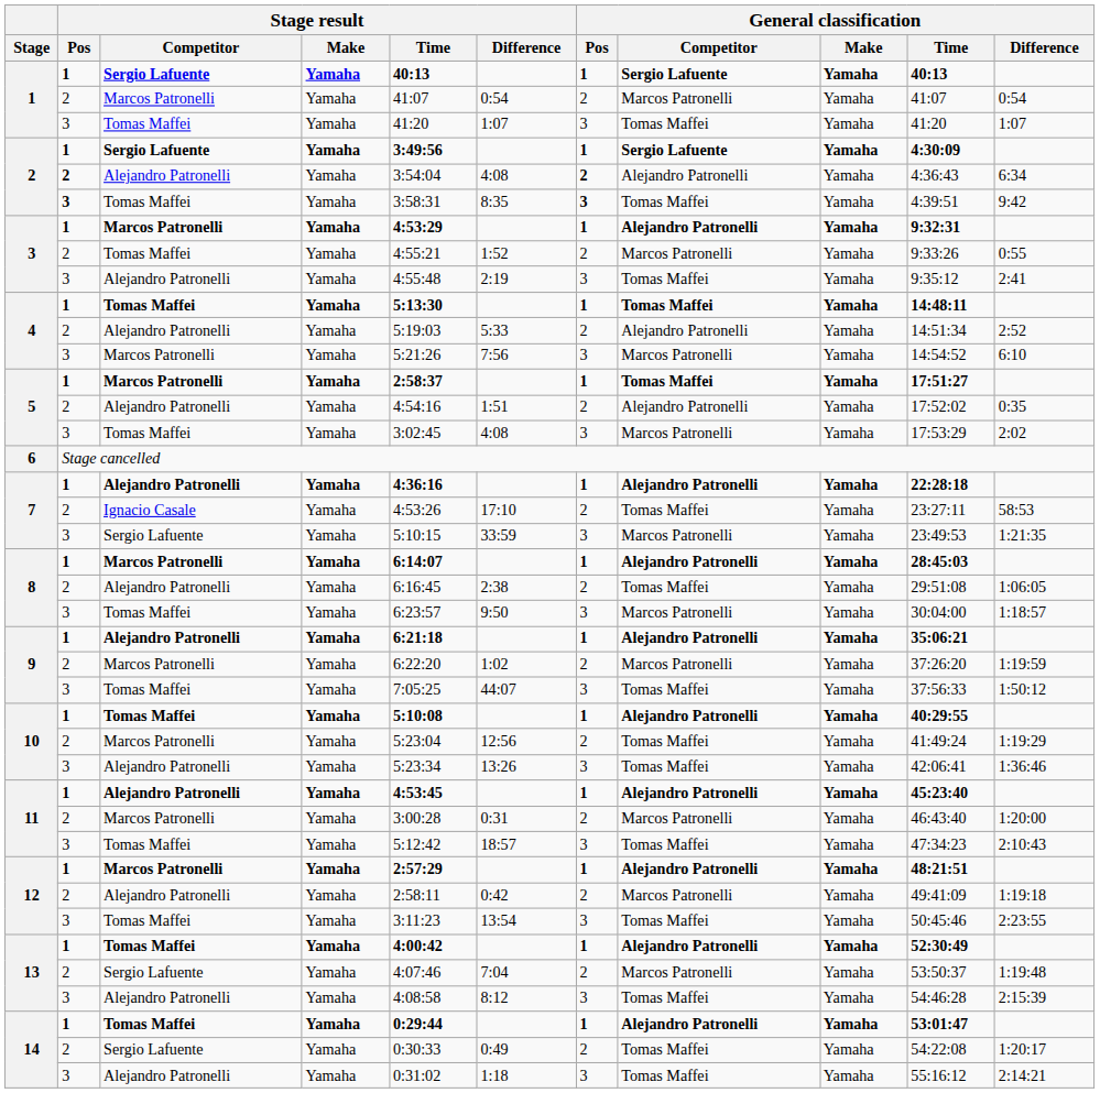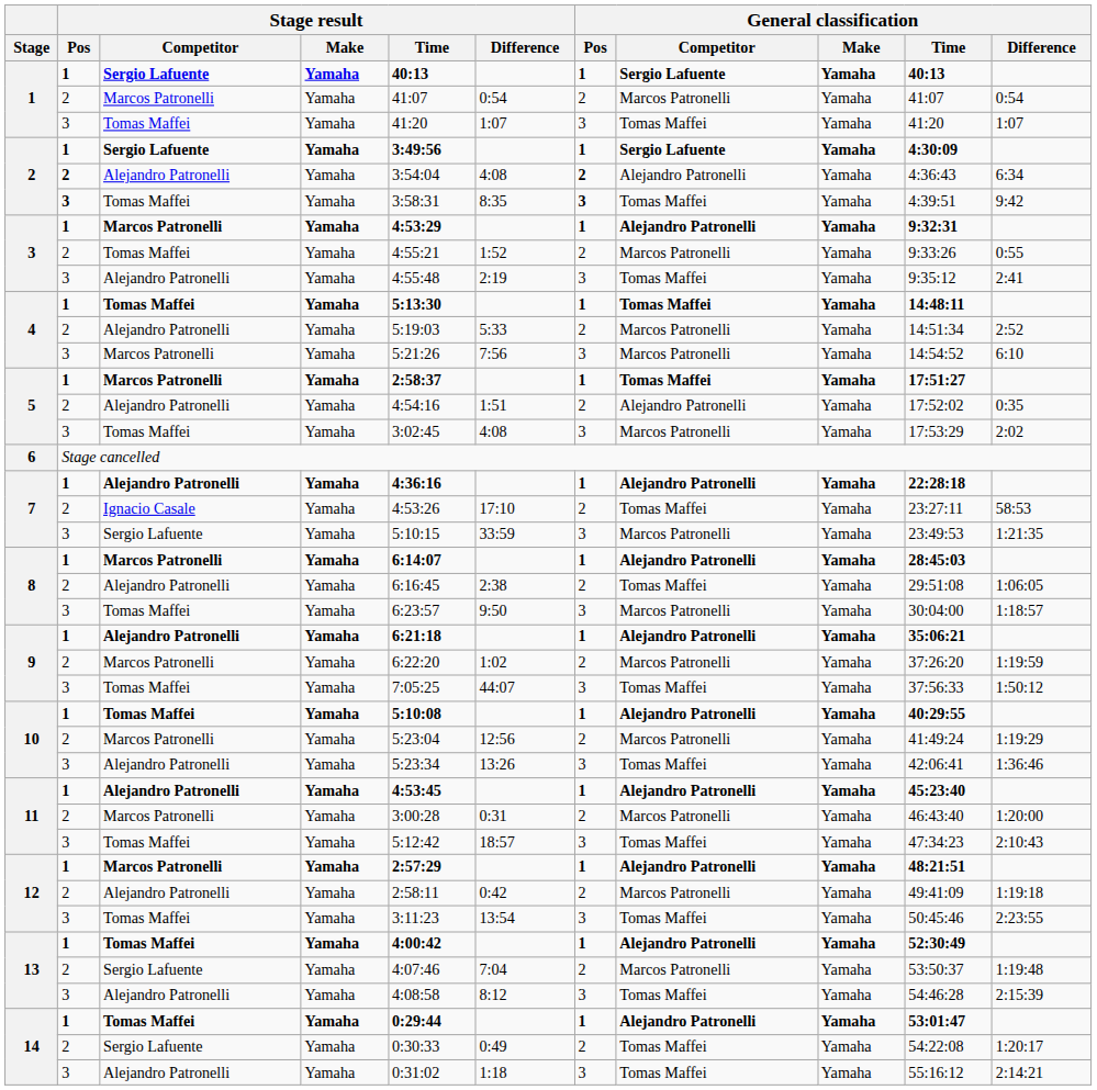4 / Alejandro Patronelli | General classification / Competitor: Alejandro Patronelli -> Marcos Patronelli
10 / Marcos Patronelli | General classification / Competitor: Tomas Maffei -> Marcos Patronelli
